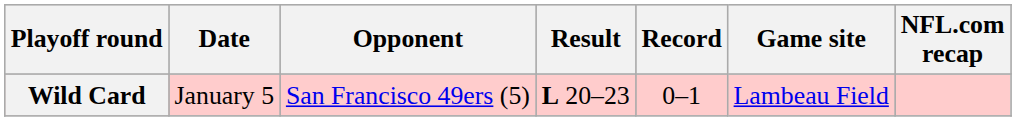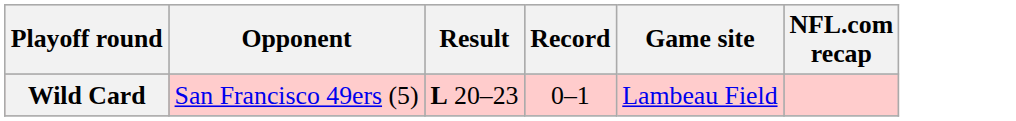- column: Date | January 5
